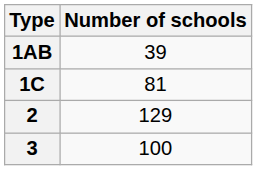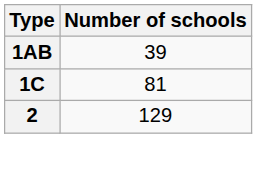- row: 3 | 100
